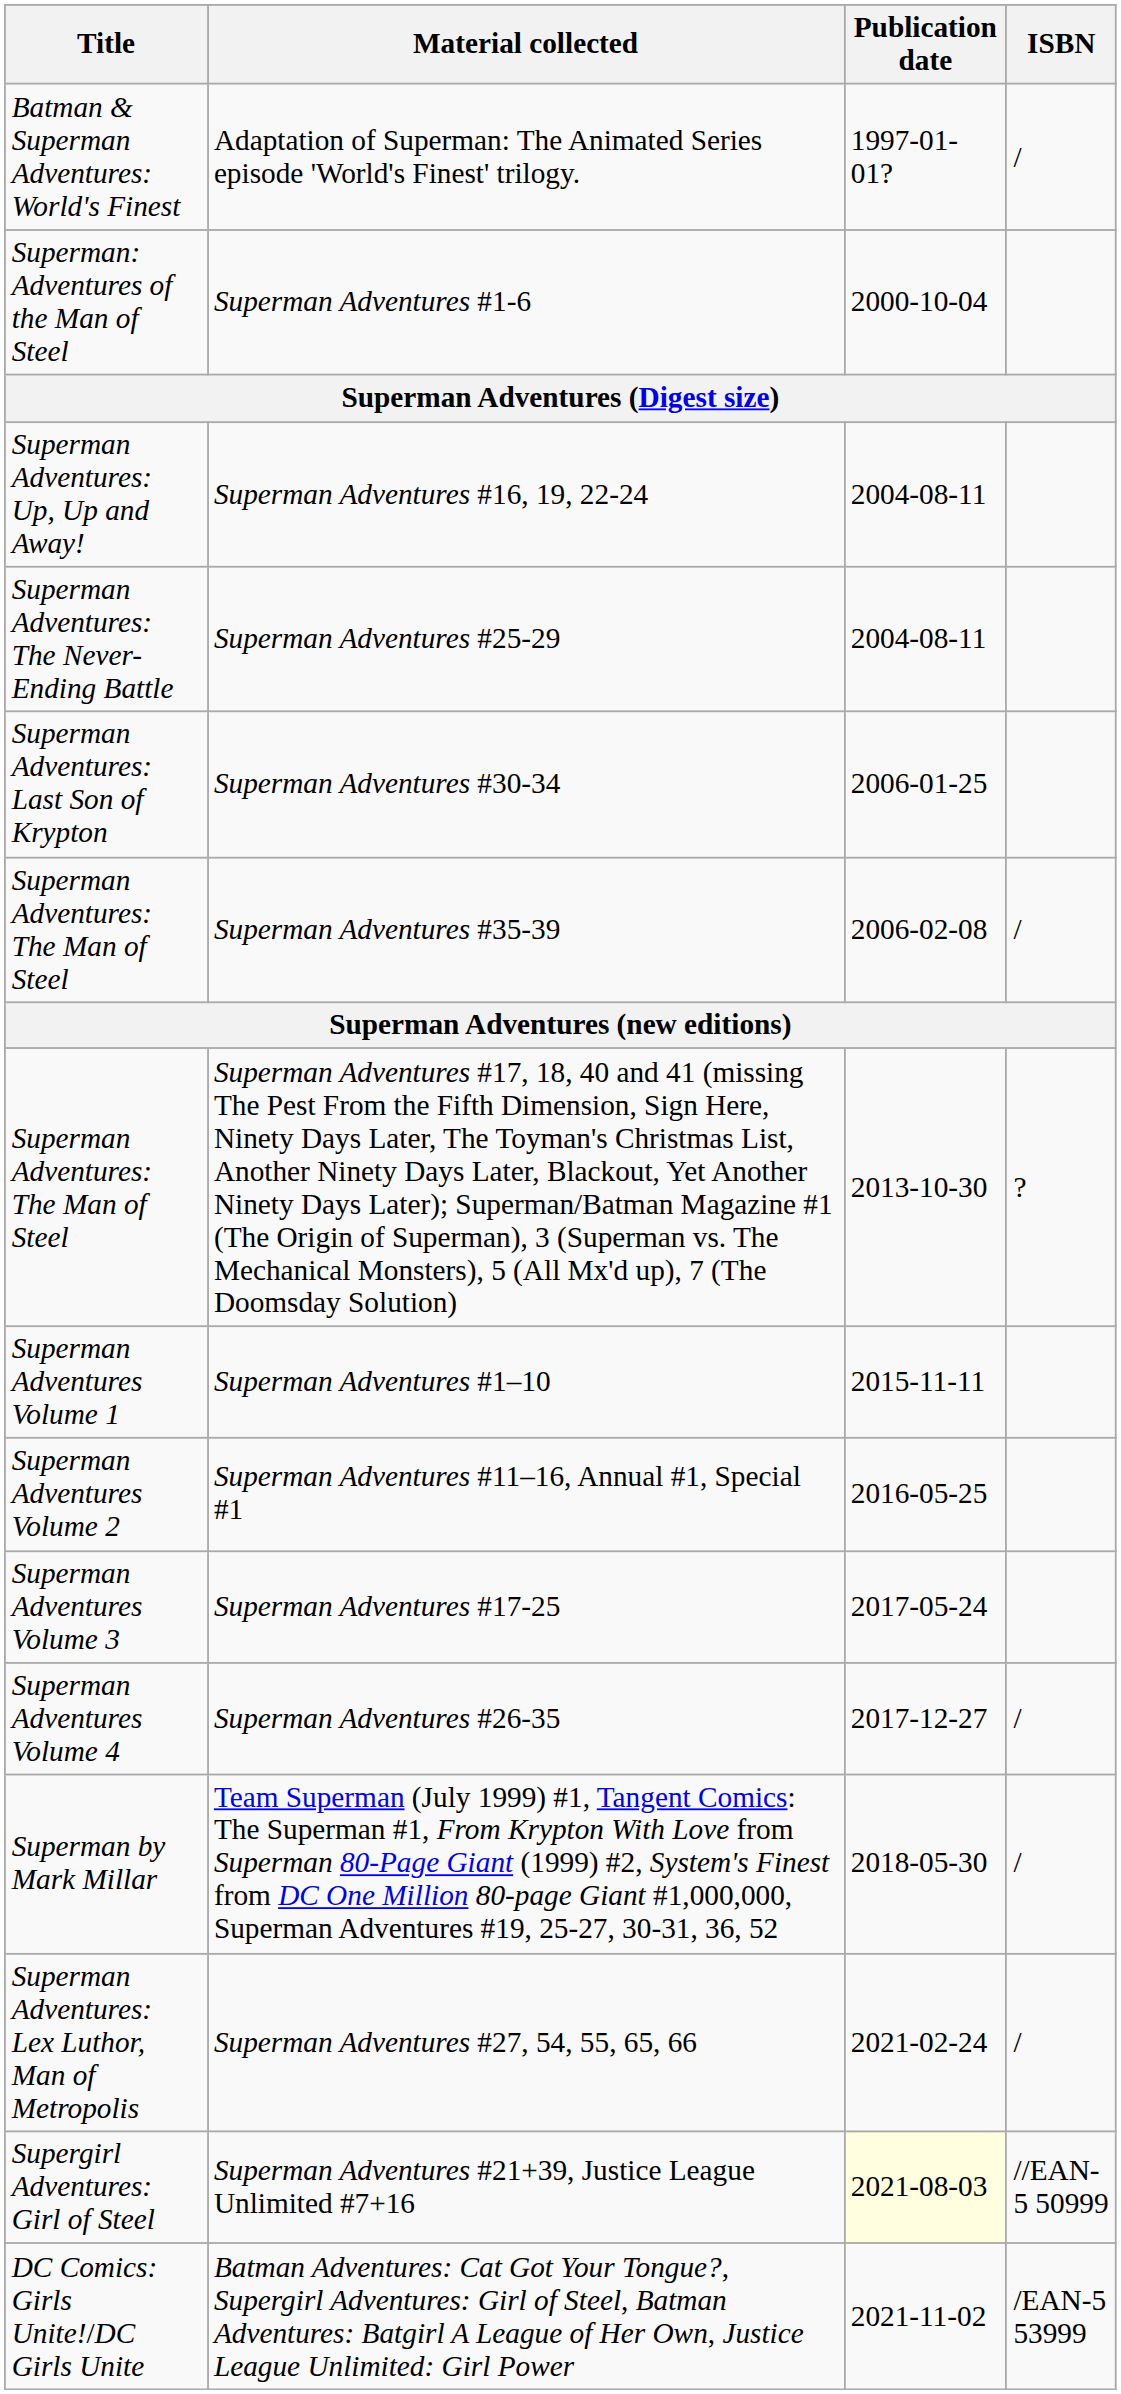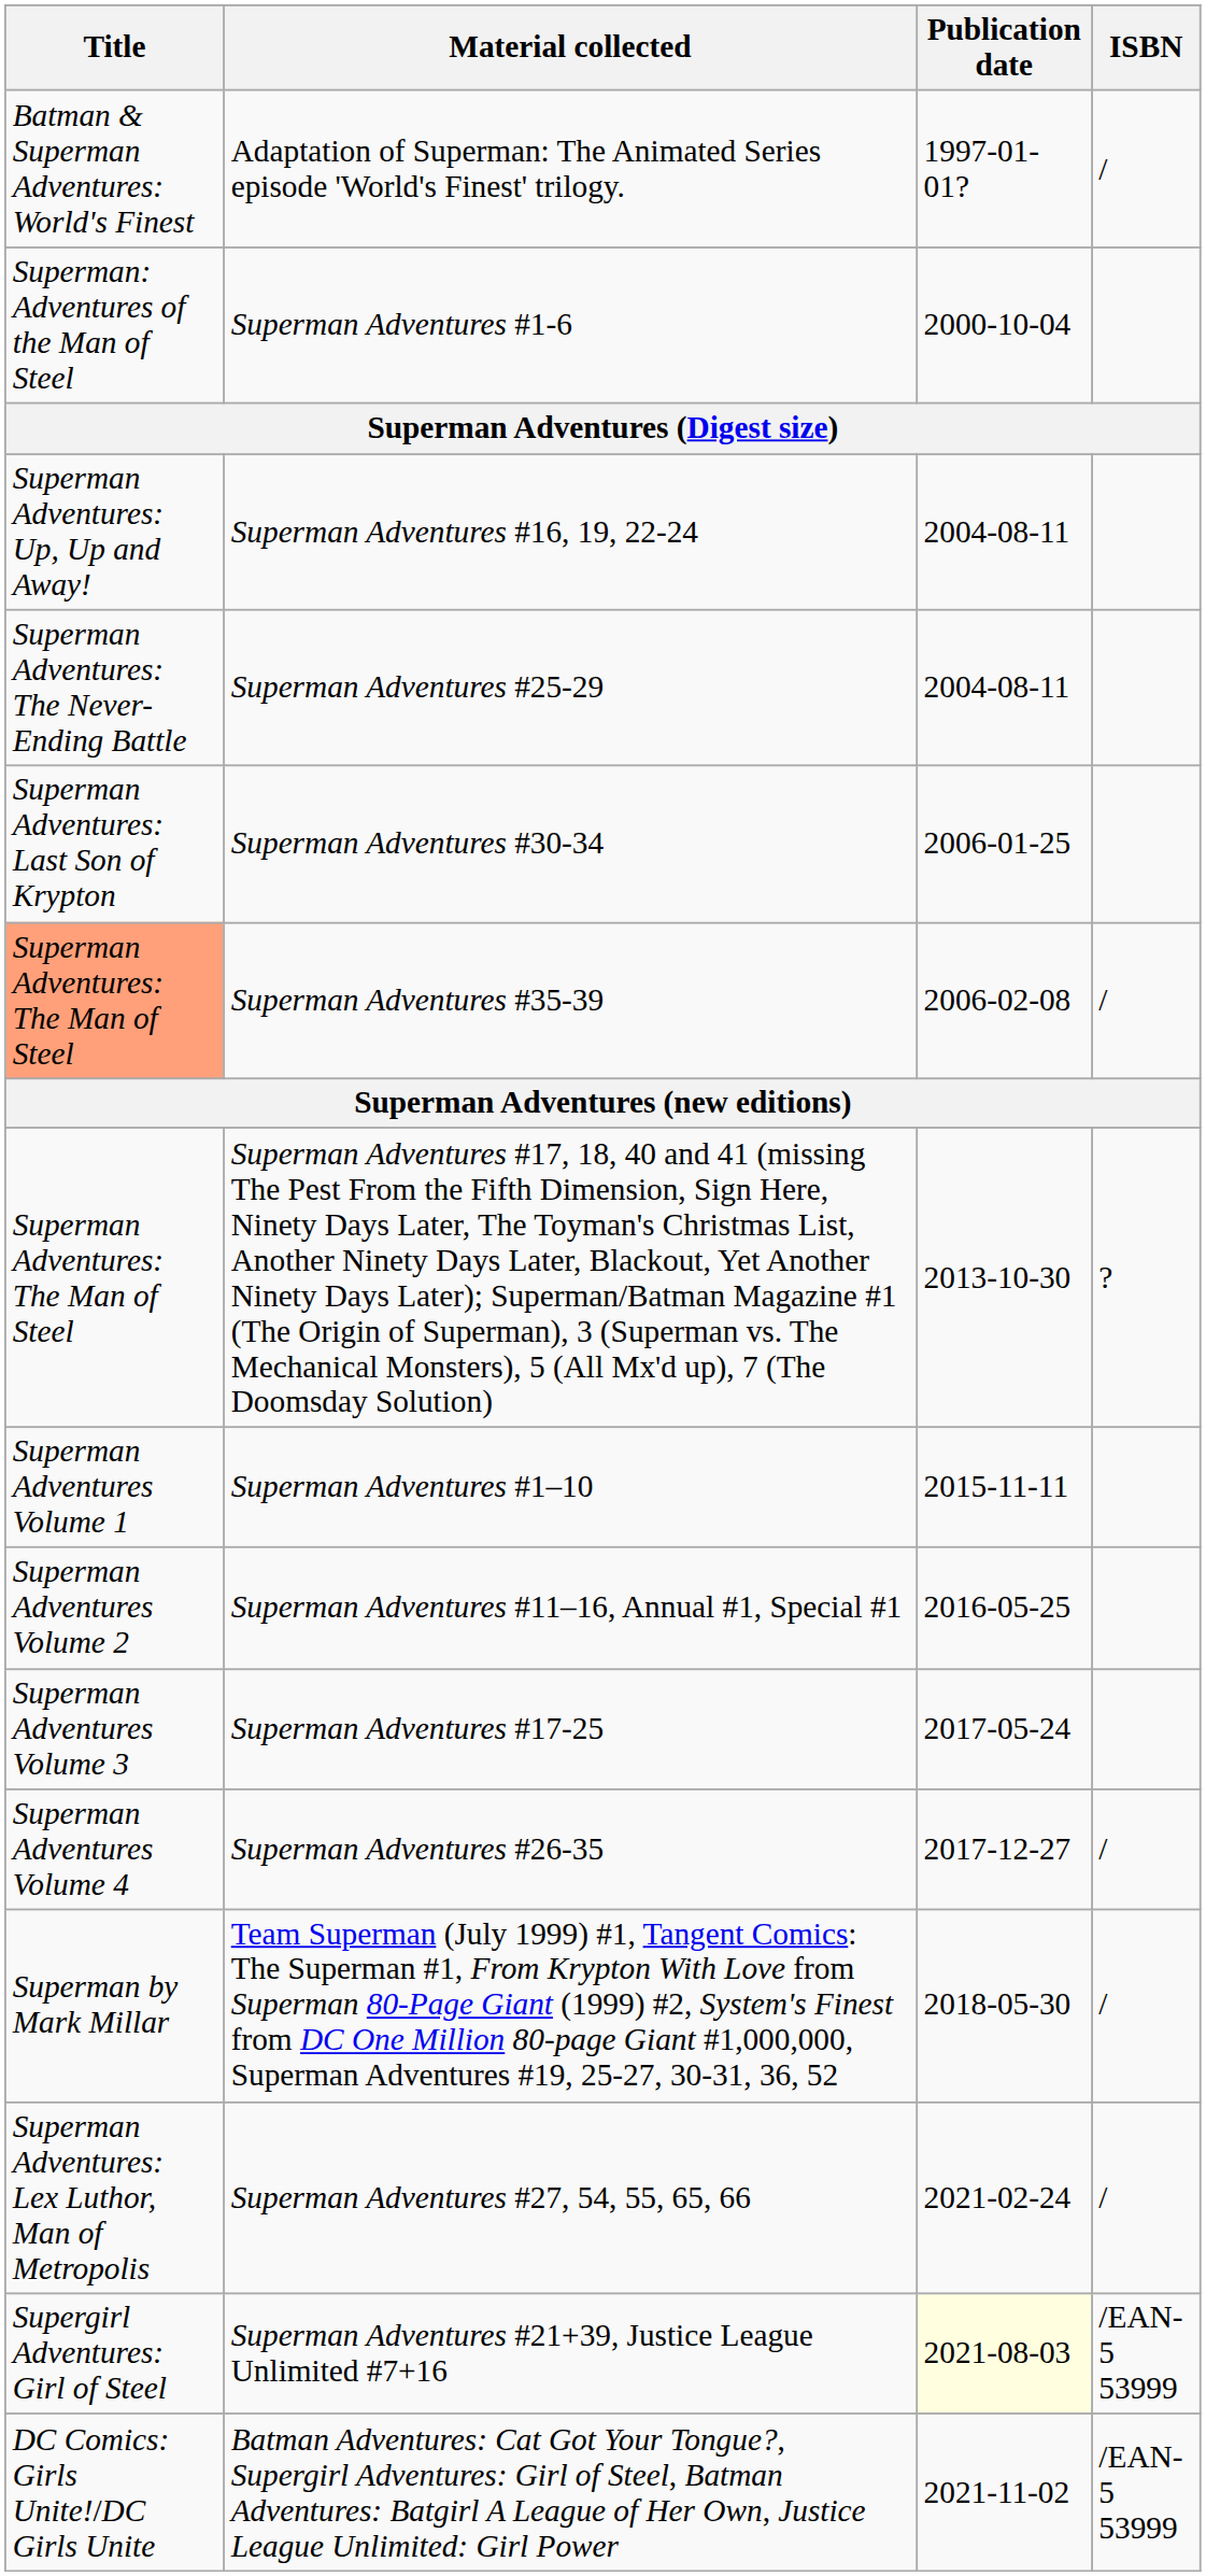Superman Adventures #35-39 | Title: no background -> lightsalmon background
Superman Adventures #21+39, Justice League Unlimited #7+16 | ISBN: //EAN-5 50999 -> /EAN-5 53999
